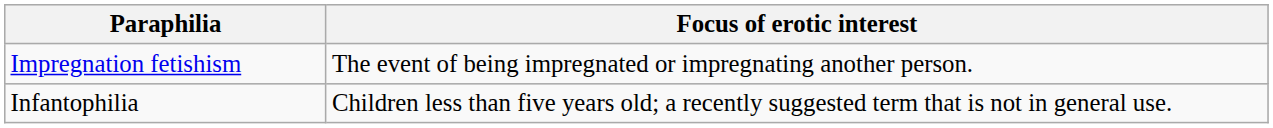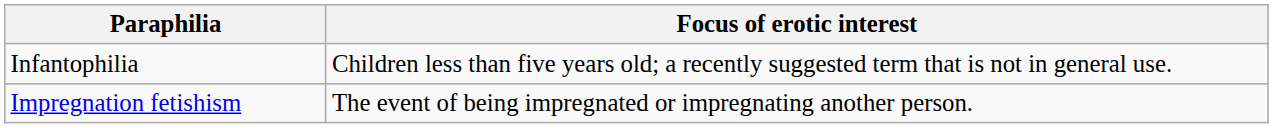rows swapped: Infantophilia <-> Impregnation fetishism
